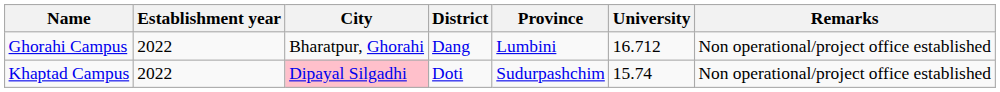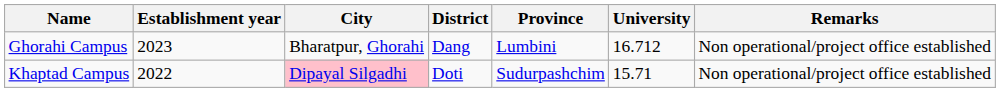Ghorahi Campus | Establishment year: 2022 -> 2023
Khaptad Campus | University: 15.74 -> 15.71
